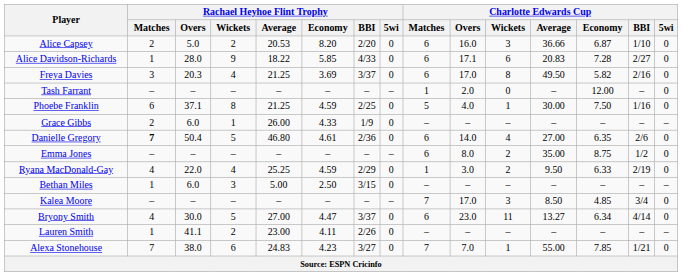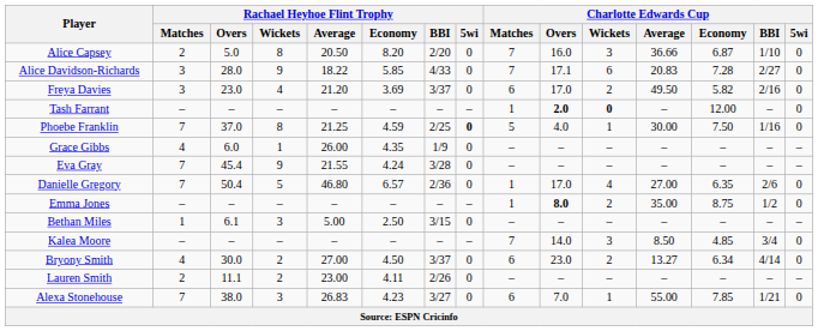Alice Capsey | Rachael Heyhoe Flint Trophy / Wickets: 2 -> 8
Alice Capsey | Rachael Heyhoe Flint Trophy / Average: 20.53 -> 20.50
Alice Capsey | Charlotte Edwards Cup / Matches: 6 -> 7
Alice Davidson-Richards | Rachael Heyhoe Flint Trophy / Matches: 1 -> 3
Alice Davidson-Richards | Charlotte Edwards Cup / Matches: 6 -> 7
Freya Davies | Rachael Heyhoe Flint Trophy / Overs: 20.3 -> 23.0
Freya Davies | Rachael Heyhoe Flint Trophy / Average: 21.25 -> 21.20
Freya Davies | Charlotte Edwards Cup / Wickets: 8 -> 2
Tash Farrant | Charlotte Edwards Cup / Overs: normal -> bold
Tash Farrant | Charlotte Edwards Cup / Wickets: normal -> bold
Phoebe Franklin | Rachael Heyhoe Flint Trophy / Matches: 6 -> 7
Phoebe Franklin | Rachael Heyhoe Flint Trophy / Overs: 37.1 -> 37.0
Phoebe Franklin | Rachael Heyhoe Flint Trophy / 5wi: normal -> bold
Grace Gibbs | Rachael Heyhoe Flint Trophy / Matches: 2 -> 4
Grace Gibbs | Rachael Heyhoe Flint Trophy / Economy: 4.33 -> 4.35
+ row: Eva Gray | 7 | 45.4 | 9 | 21.55 | 4.24 | 3/28 | 0 | – | – | – | – | – | – | –
Danielle Gregory | Rachael Heyhoe Flint Trophy / Matches: bold -> normal
Danielle Gregory | Rachael Heyhoe Flint Trophy / Economy: 4.61 -> 6.57
Danielle Gregory | Charlotte Edwards Cup / Matches: 6 -> 1
Danielle Gregory | Charlotte Edwards Cup / Overs: 14.0 -> 17.0
Emma Jones | Charlotte Edwards Cup / Matches: 6 -> 1
Emma Jones | Charlotte Edwards Cup / Overs: normal -> bold
- row: Ryana MacDonald-Gay | 4 | 22.0 | 4 | 25.25 | 4.59 | 2/29 | 0 | 1 | 3.0 | 2 | 9.50 | 6.33 | 2/19 | 0
Bethan Miles | Rachael Heyhoe Flint Trophy / Overs: 6.0 -> 6.1
Kalea Moore | Charlotte Edwards Cup / Overs: 17.0 -> 14.0
Bryony Smith | Rachael Heyhoe Flint Trophy / Wickets: 5 -> 2
Bryony Smith | Rachael Heyhoe Flint Trophy / Economy: 4.47 -> 4.50
Bryony Smith | Charlotte Edwards Cup / Wickets: 11 -> 2
Lauren Smith | Rachael Heyhoe Flint Trophy / Matches: 1 -> 2
Lauren Smith | Rachael Heyhoe Flint Trophy / Overs: 41.1 -> 11.1
Alexa Stonehouse | Rachael Heyhoe Flint Trophy / Wickets: 6 -> 3
Alexa Stonehouse | Rachael Heyhoe Flint Trophy / Average: 24.83 -> 26.83
Alexa Stonehouse | Charlotte Edwards Cup / Matches: 7 -> 6
